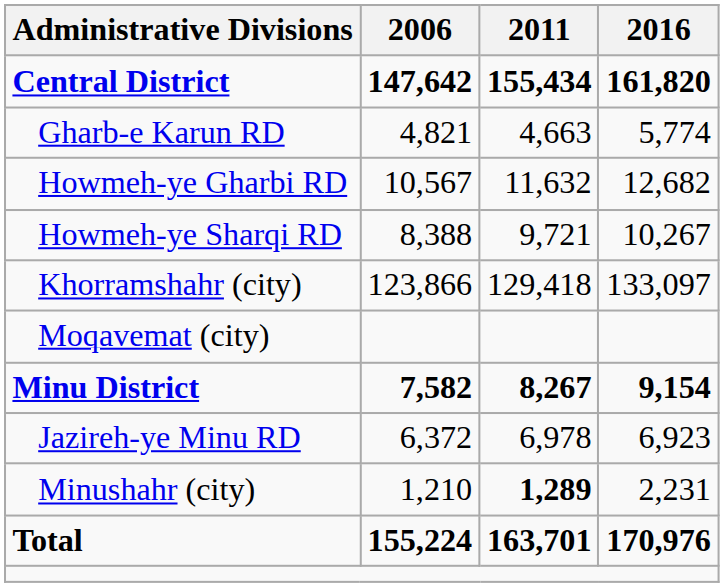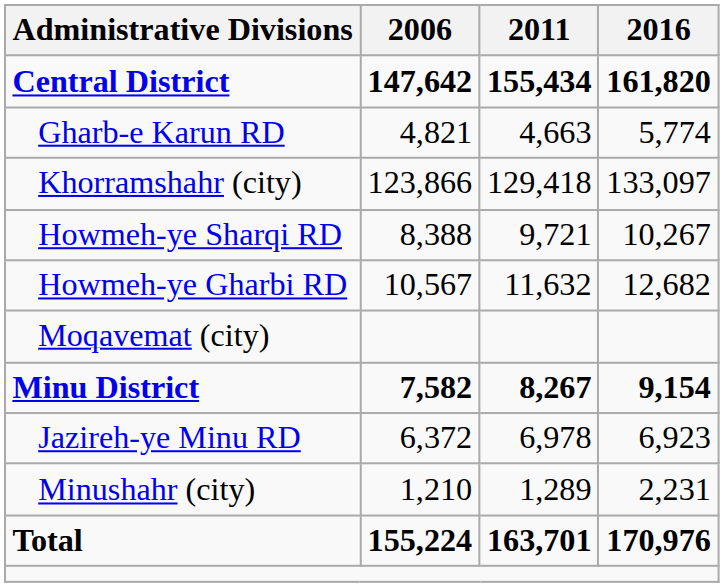rows swapped: Howmeh-ye Gharbi RD <-> Khorramshahr (city)
Minushahr (city) | 2011: bold -> normal
